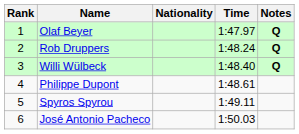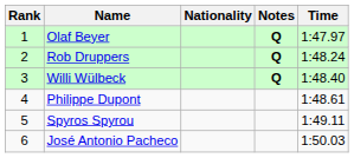columns swapped: Time <-> Notes
